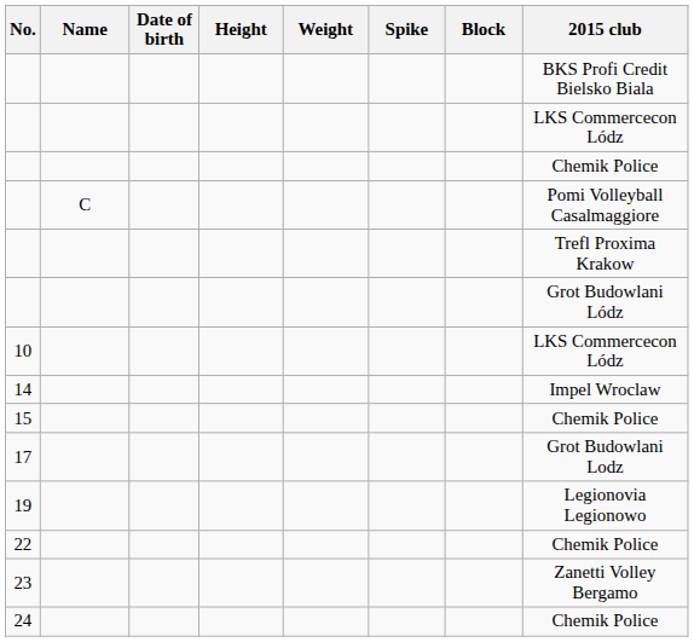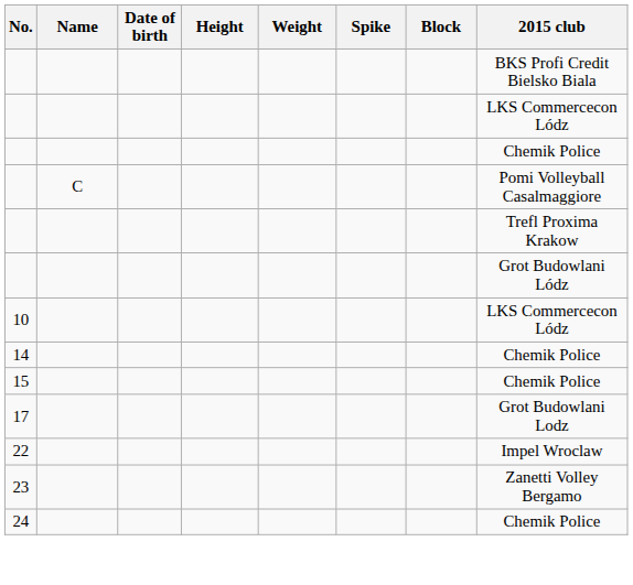14 | 2015 club: Impel Wroclaw -> Chemik Police
- row: 19 | Legionovia Legionowo
22 | 2015 club: Chemik Police -> Impel Wroclaw
